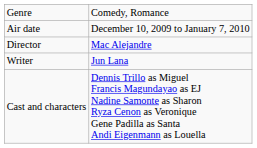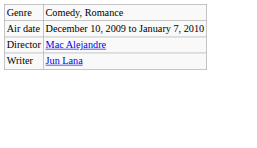- row: Cast and characters | Dennis Trillo as Miguel Francis Magundayao as EJ Nadine Samonte as Sharon Ryza Cenon as Veronique Gene Padilla as Santa Andi Eigenmann as Louella
